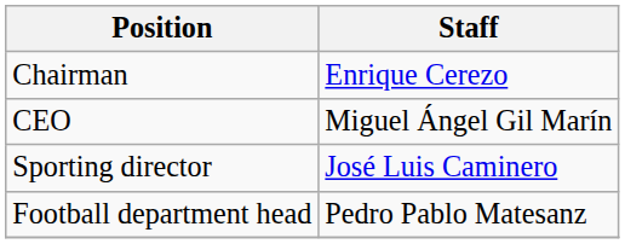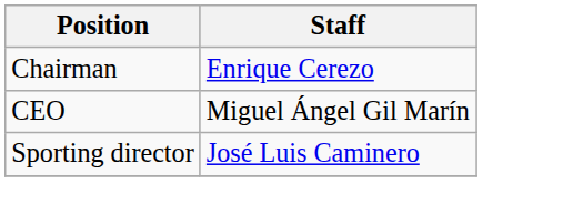- row: Football department head | Pedro Pablo Matesanz
